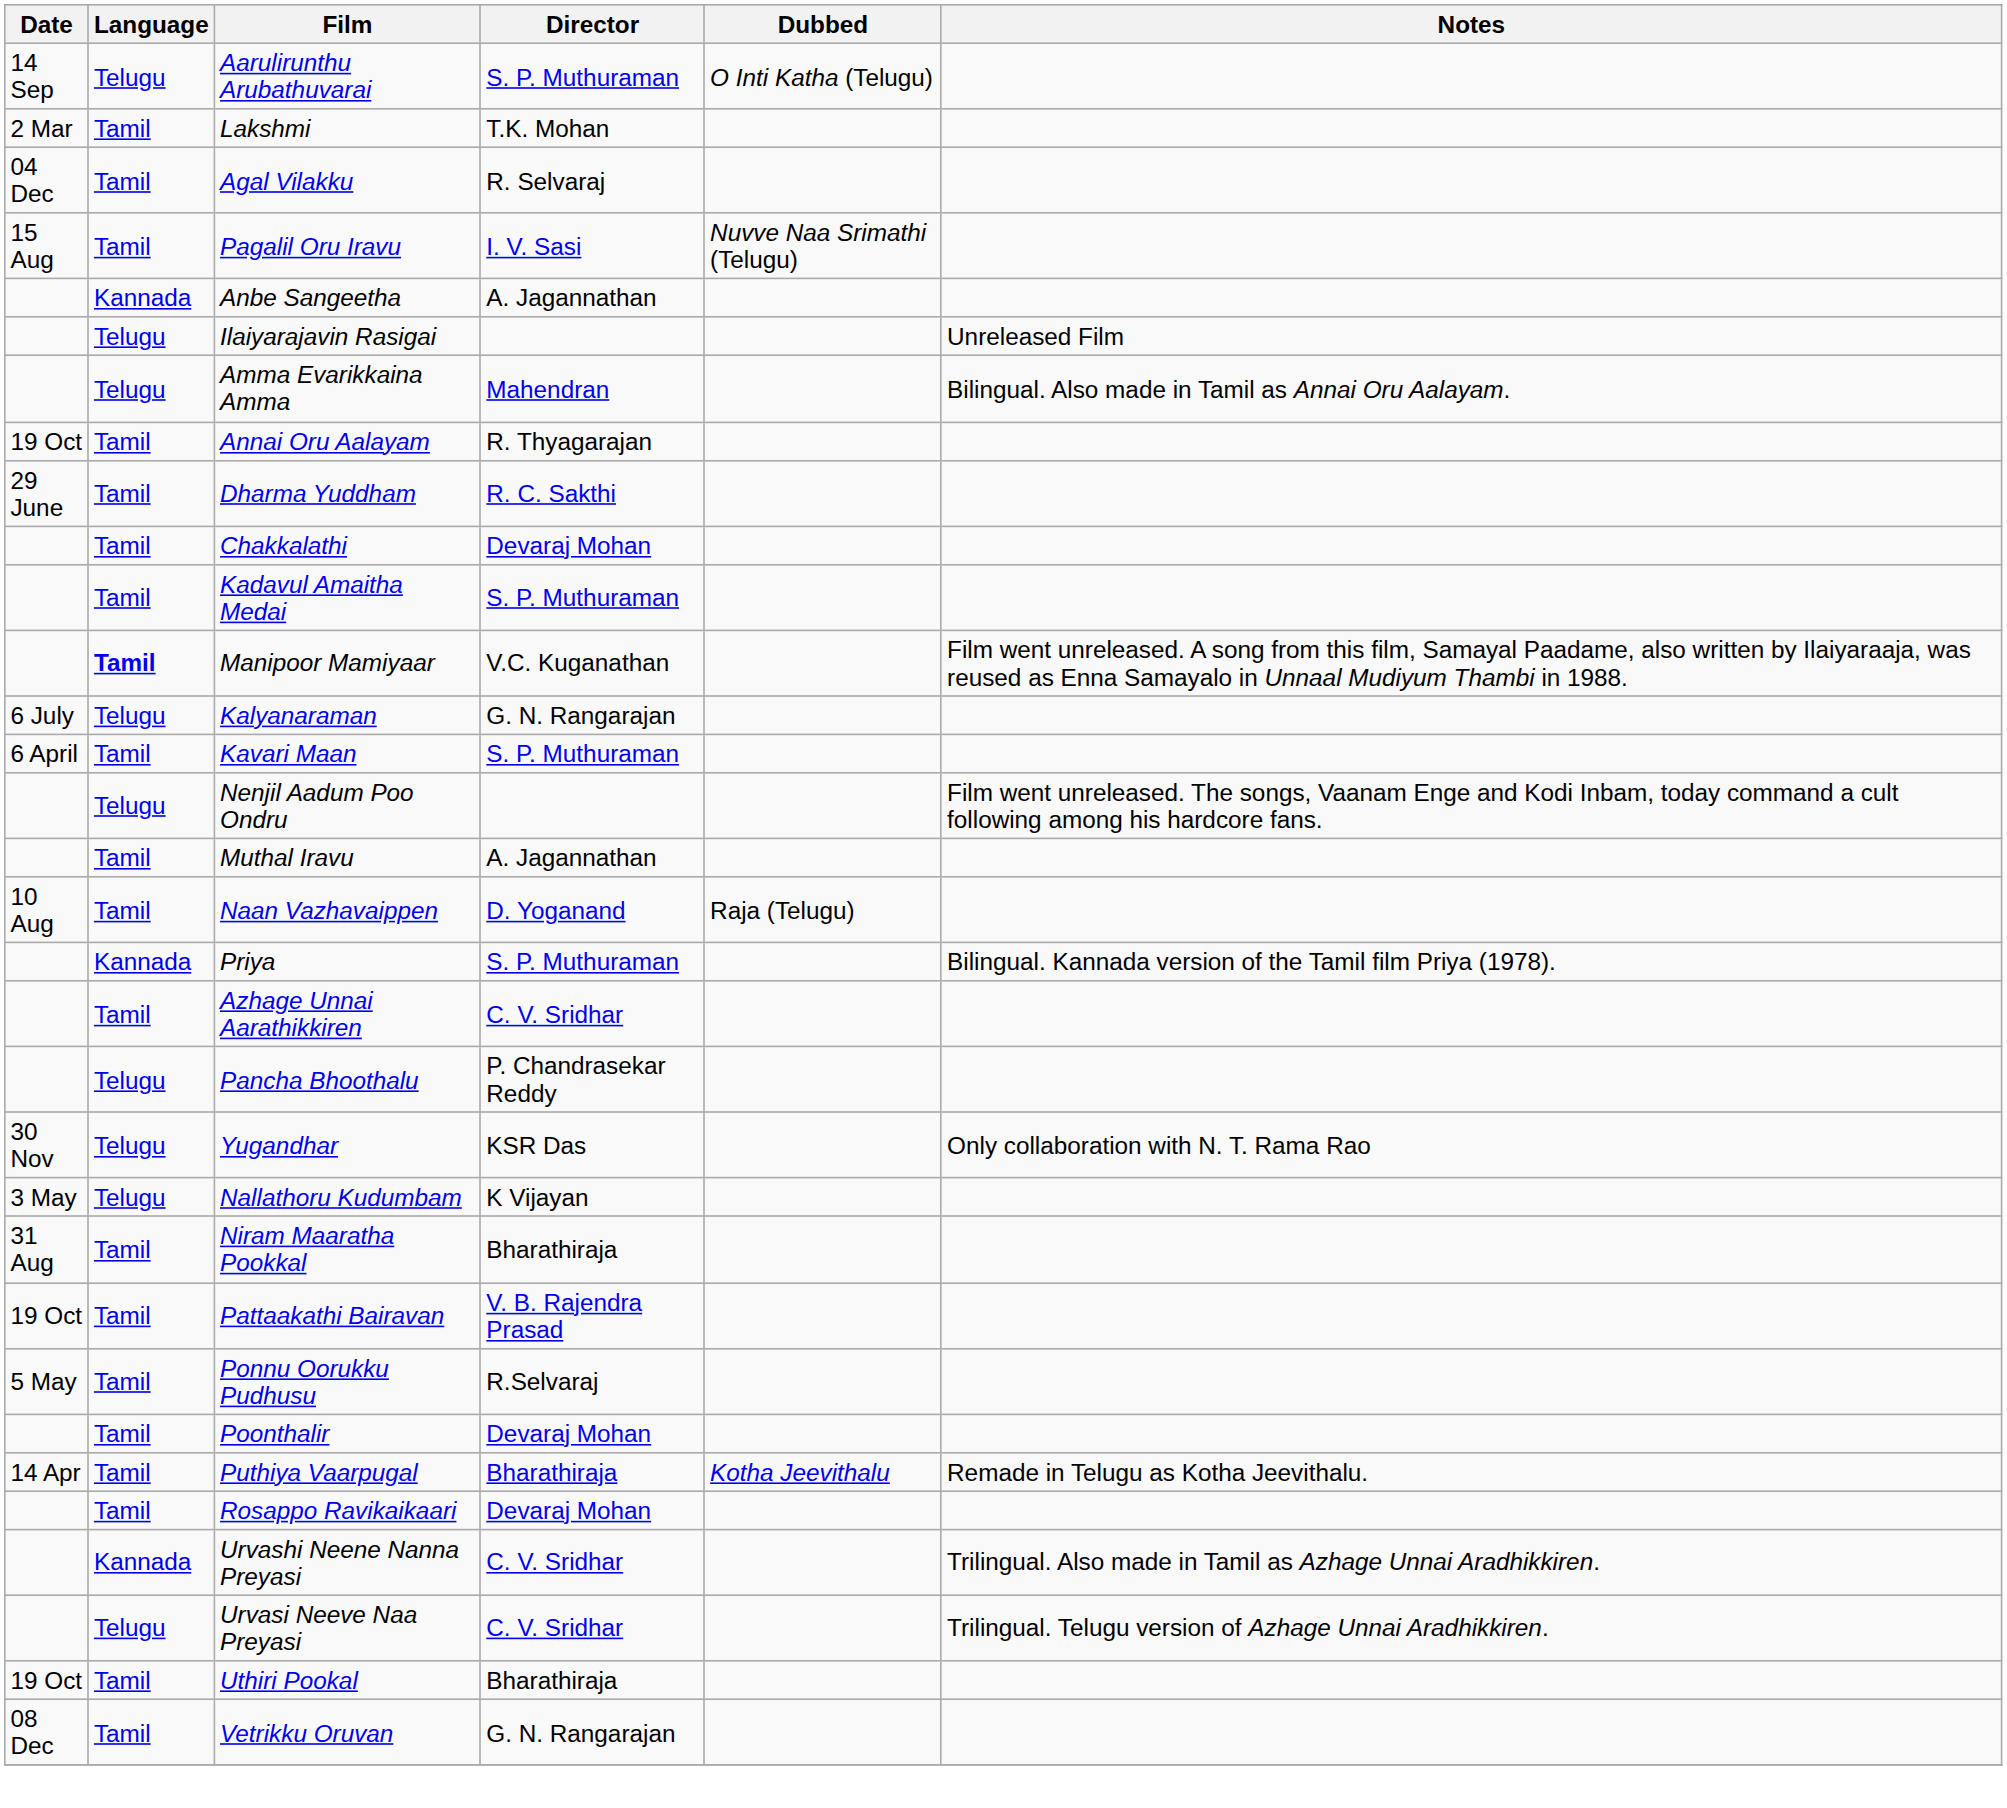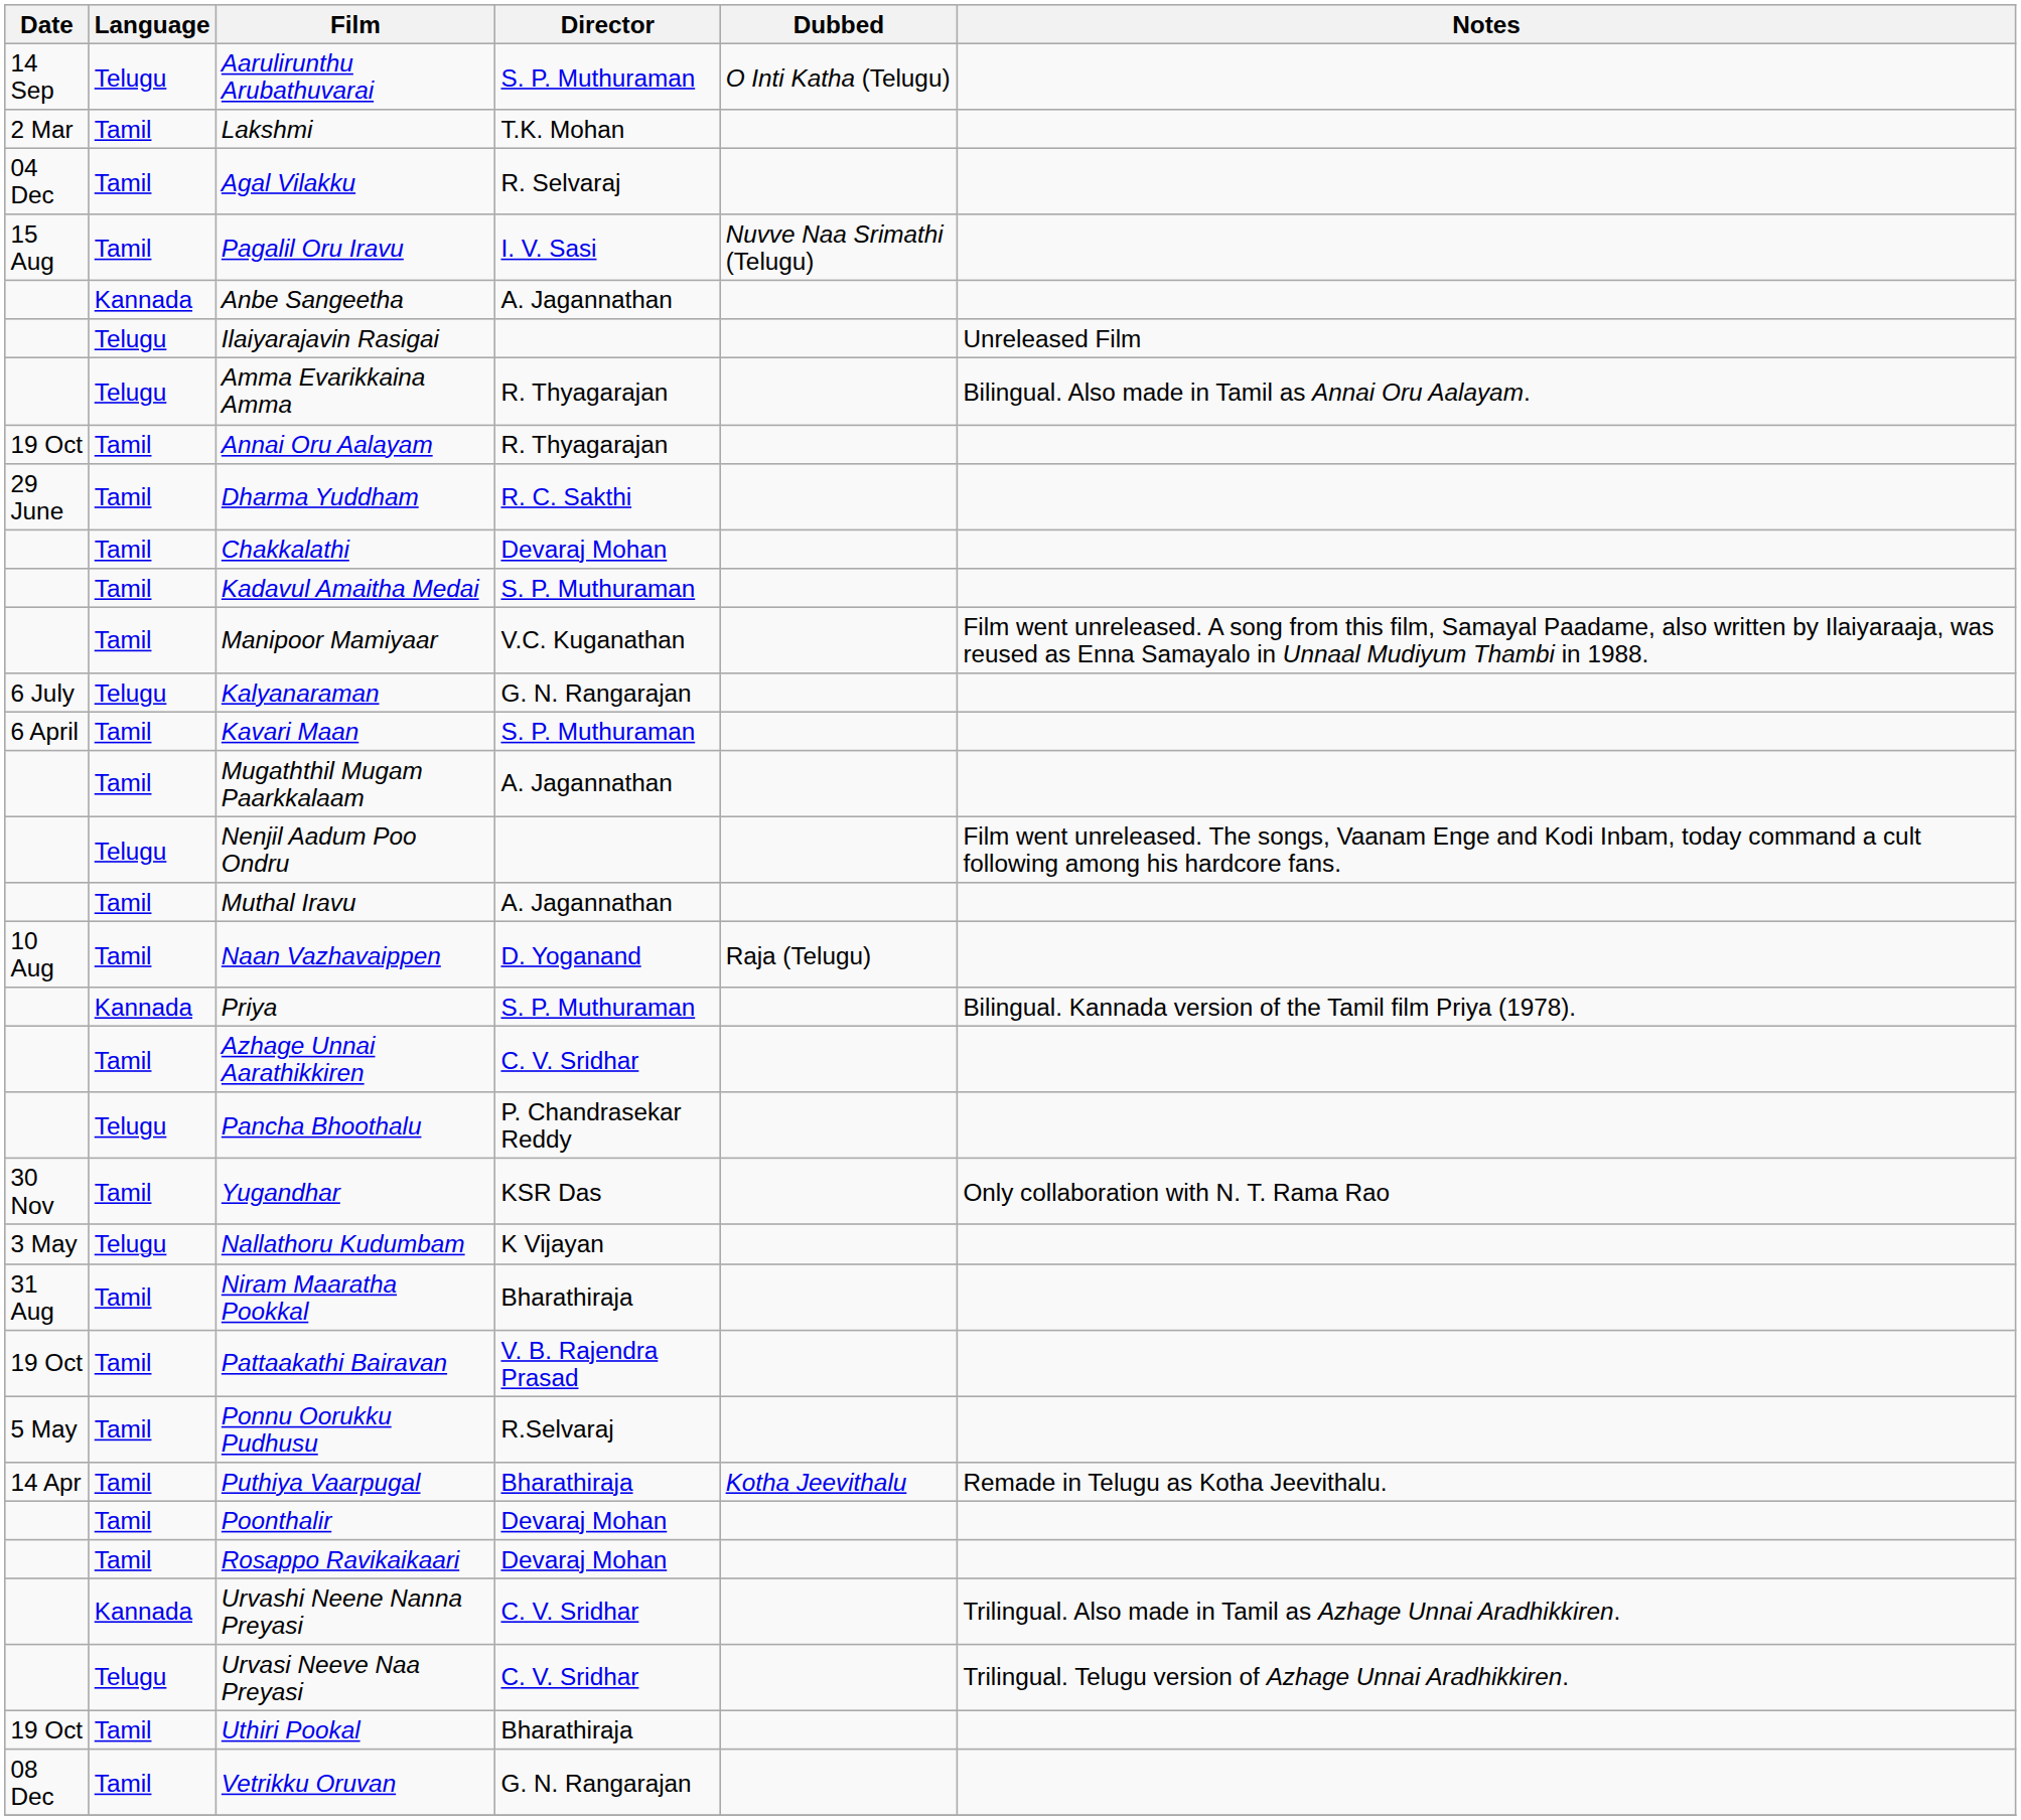Amma Evarikkaina Amma | Director: Mahendran -> R. Thyagarajan
Manipoor Mamiyaar | Language: bold -> normal
+ row: Tamil | Mugaththil Mugam Paarkkalaam | A. Jagannathan
Yugandhar | Language: Telugu -> Tamil
rows swapped: Poonthalir <-> Puthiya Vaarpugal
